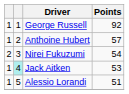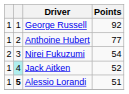Anthoine Hubert | Points: 57 -> 77
Jack Aitken | Points: 53 -> 52
Alessio Lorandi | column 2: normal -> bold
